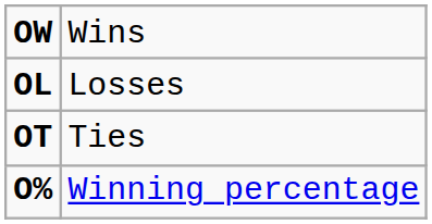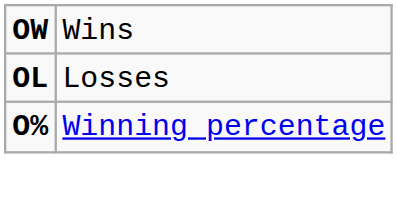- row: OT | Ties
